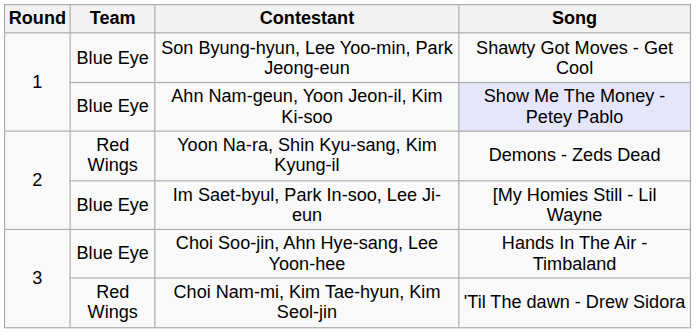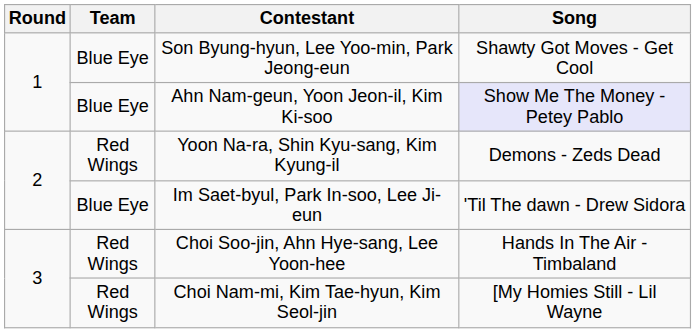Im Saet-byul, Park In-soo, Lee Ji-eun | Song: [My Homies Still - Lil Wayne -> 'Til The dawn - Drew Sidora
Choi Soo-jin, Ahn Hye-sang, Lee Yoon-hee | Team: Blue Eye -> Red Wings
Choi Nam-mi, Kim Tae-hyun, Kim Seol-jin | Song: 'Til The dawn - Drew Sidora -> [My Homies Still - Lil Wayne
